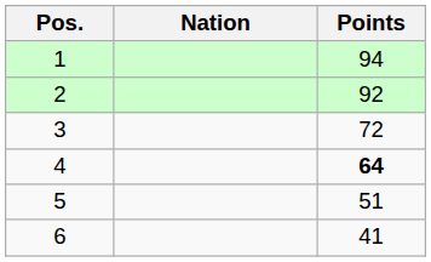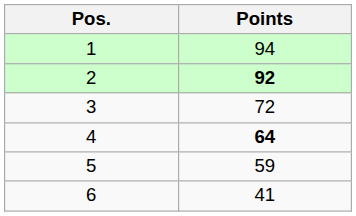- column: Nation
2 | Points: normal -> bold
5 | Points: 51 -> 59
